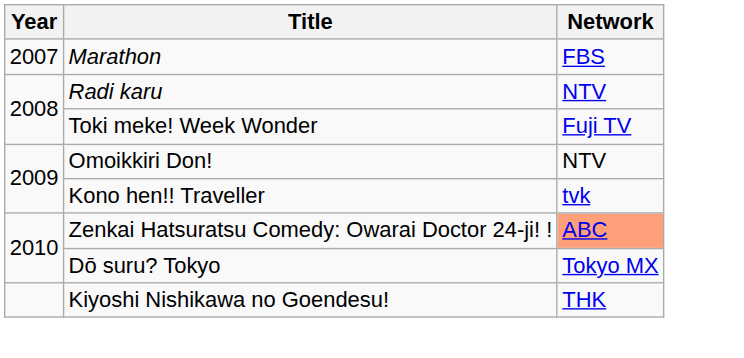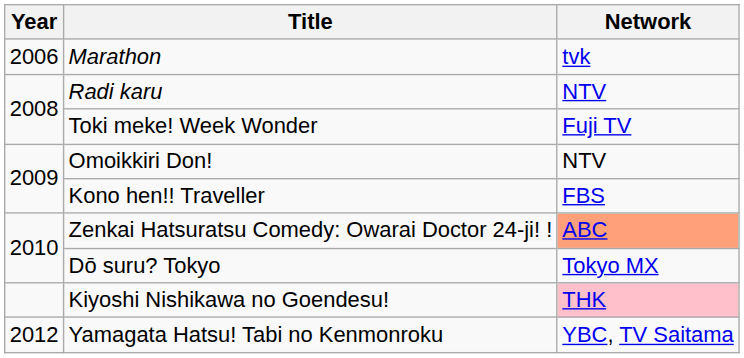Marathon | Year: 2007 -> 2006
Marathon | Network: FBS -> tvk
Kono hen!! Traveller | Network: tvk -> FBS
Kiyoshi Nishikawa no Goendesu! | Network: no background -> pink background
+ row: 2012 | Yamagata Hatsu! Tabi no Kenmonroku | YBC, TV Saitama
